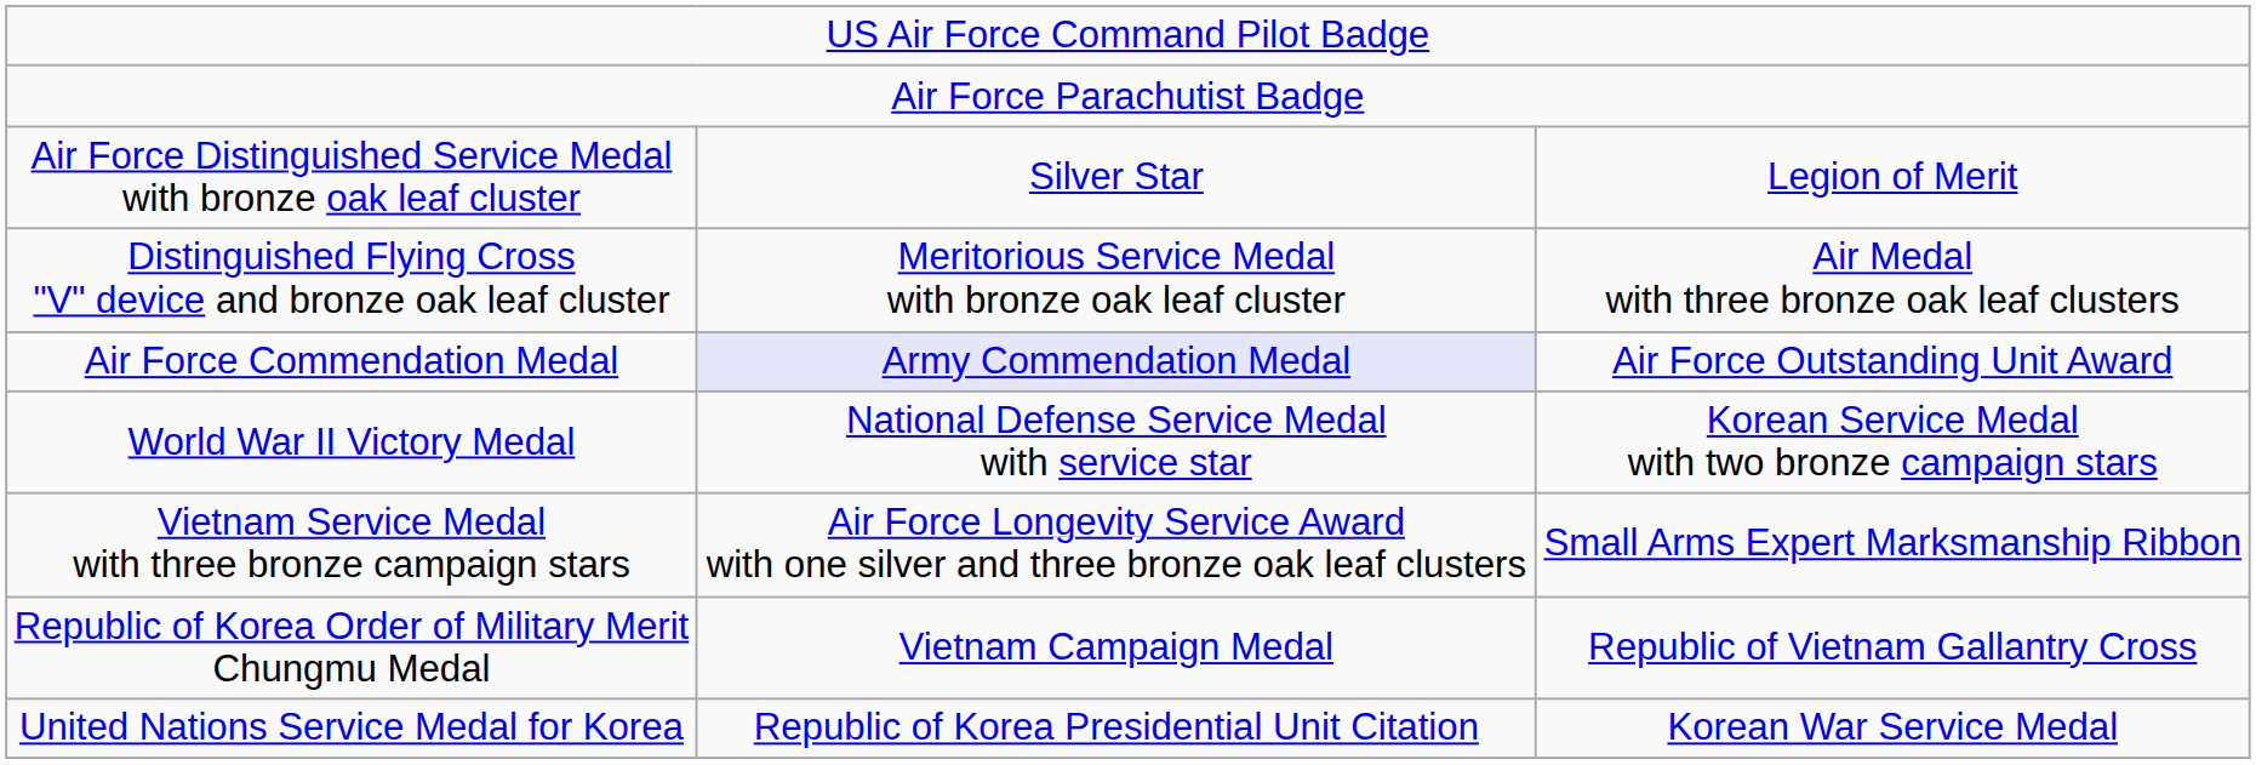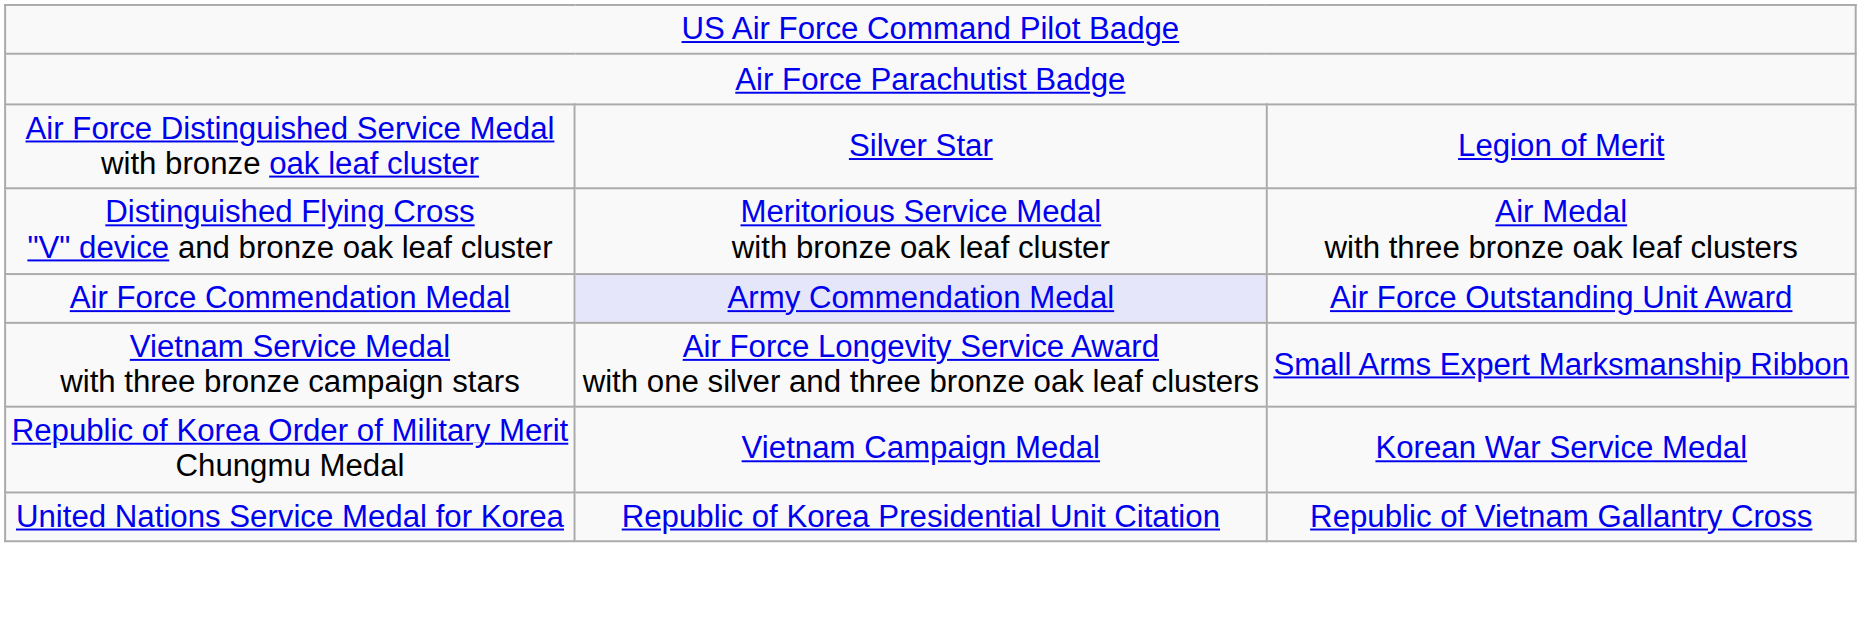- row: World War II Victory Medal | National Defense Service Medal with service star | Korean Service Medal with two bronze campaign stars
Republic of Korea Order of Military Merit Chungmu Medal | column 3: Republic of Vietnam Gallantry Cross -> Korean War Service Medal
United Nations Service Medal for Korea | column 3: Korean War Service Medal -> Republic of Vietnam Gallantry Cross
